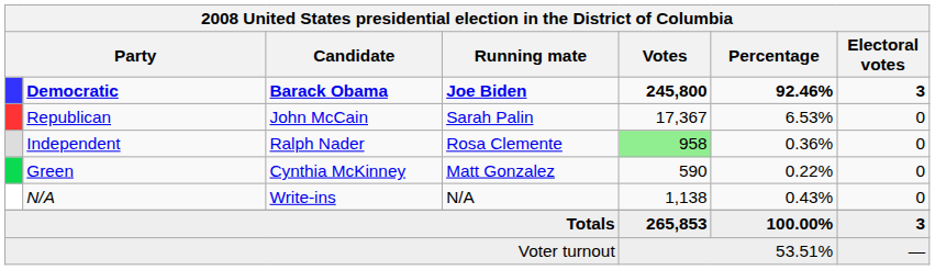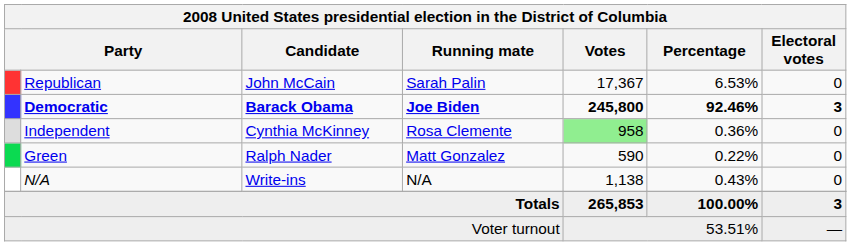rows swapped: Democratic <-> Republican
Independent | Candidate: Ralph Nader -> Cynthia McKinney
Green | Candidate: Cynthia McKinney -> Ralph Nader
